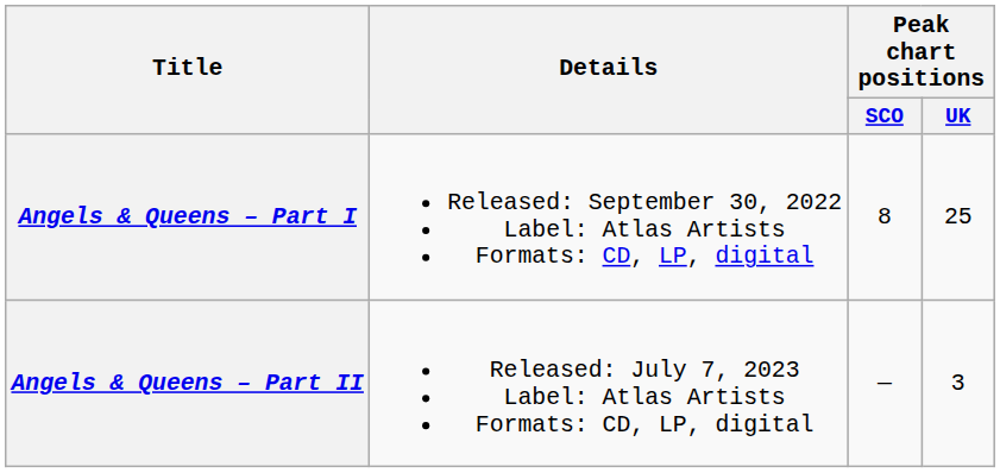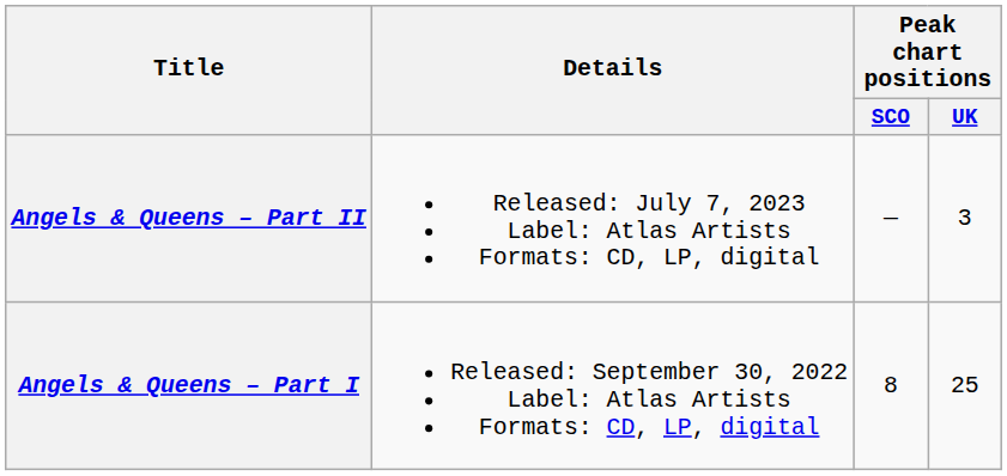rows swapped: Angels & Queens – Part I <-> Angels & Queens – Part II
